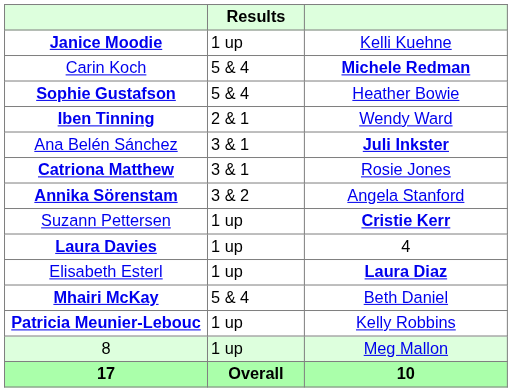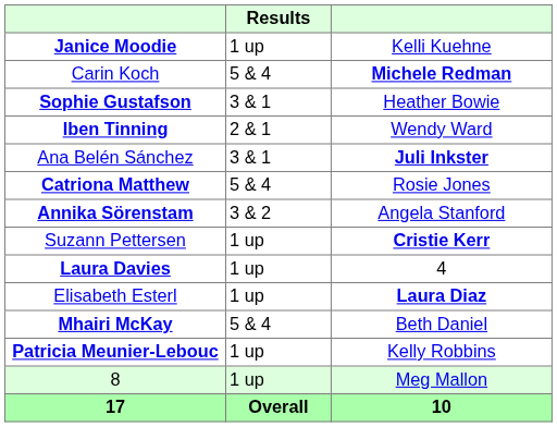Sophie Gustafson | Results: 5 & 4 -> 3 & 1
Catriona Matthew | Results: 3 & 1 -> 5 & 4
